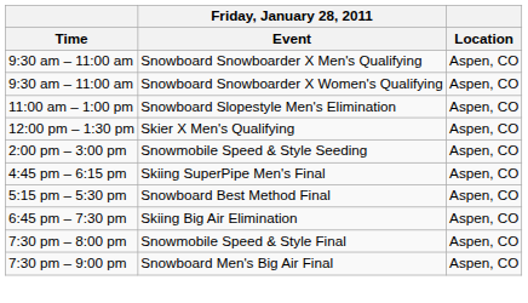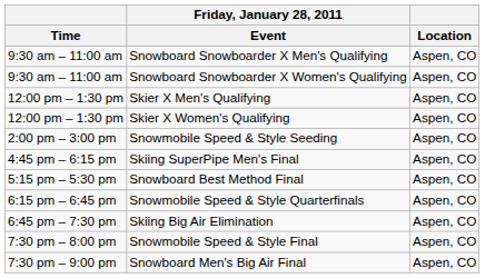- row: 11:00 am – 1:00 pm | Snowboard Slopestyle Men's Elimination | Aspen, CO
+ row: 12:00 pm – 1:30 pm | Skier X Women's Qualifying | Aspen, CO
+ row: 6:15 pm – 6:45 pm | Snowmobile Speed & Style Quarterfinals | Aspen, CO
